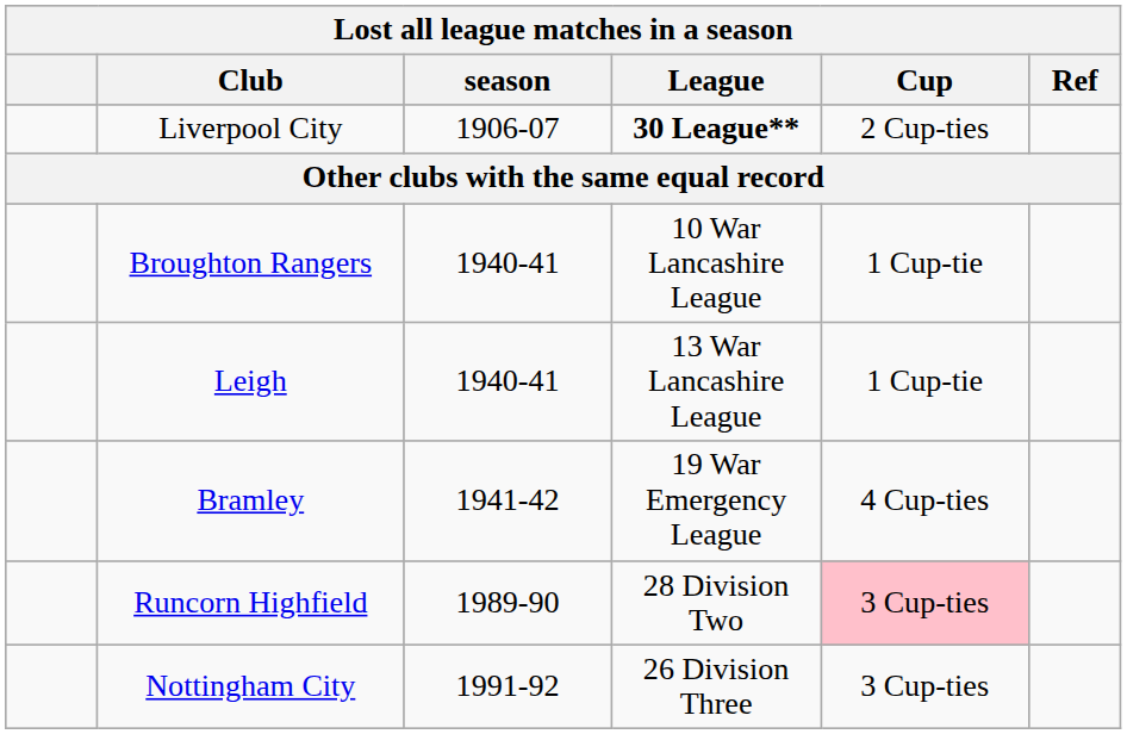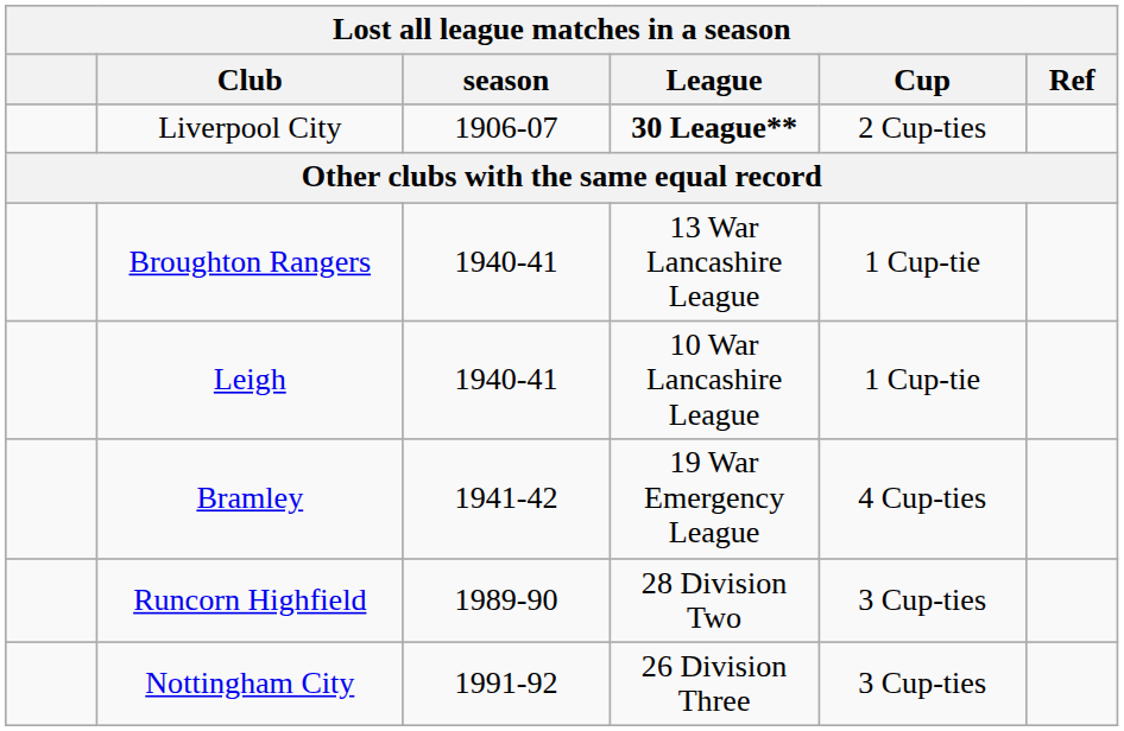Broughton Rangers | League: 10 War Lancashire League -> 13 War Lancashire League
Leigh | League: 13 War Lancashire League -> 10 War Lancashire League
Runcorn Highfield | Cup: pink background -> no background
